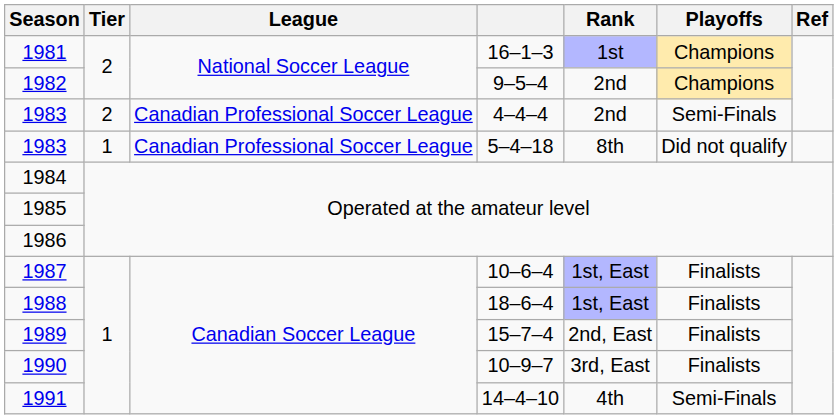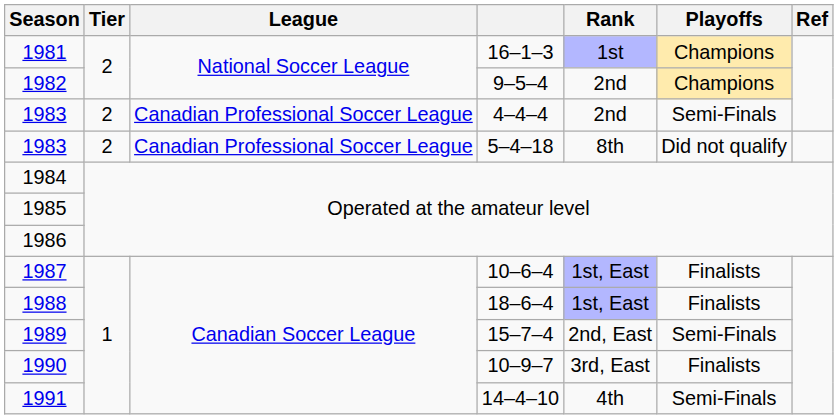1983 / 5–4–18 | Tier: 1 -> 2
1989 | Playoffs: Finalists -> Semi-Finals
